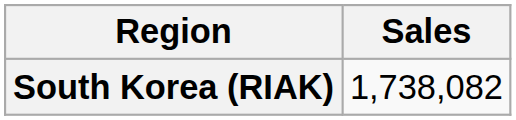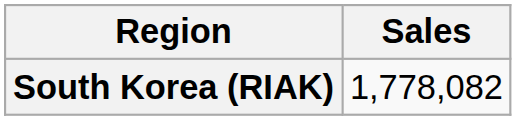South Korea (RIAK) | Sales: 1,738,082 -> 1,778,082
